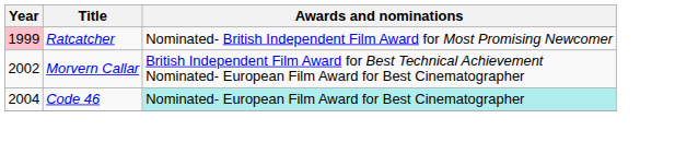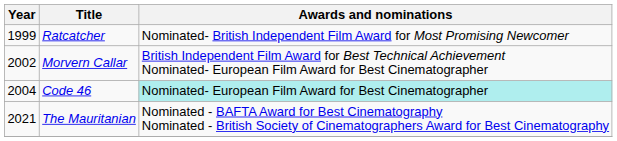Ratcatcher | Year: pink background -> no background
+ row: 2021 | The Mauritanian | Nominated - BAFTA Award for Best Cinematography Nominated - British Society of Cinematographers Award for Best Cinematography
